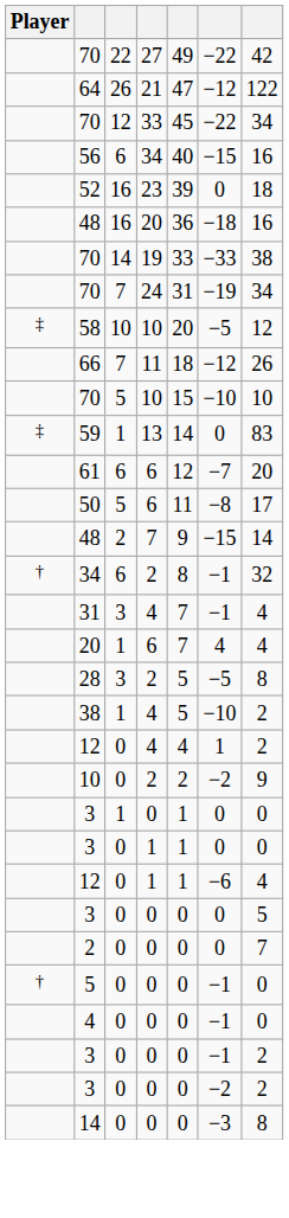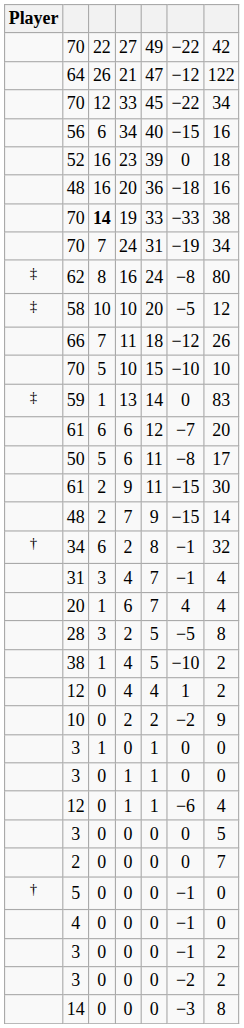70 / 19 | column 3: normal -> bold
+ row: ‡ | 62 | 8 | 16 | 24 | −8 | 80
+ row: 61 | 2 | 9 | 11 | −15 | 30
